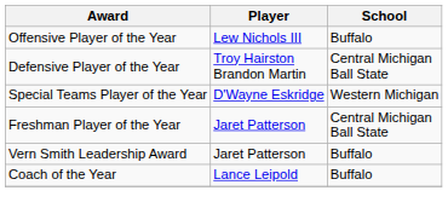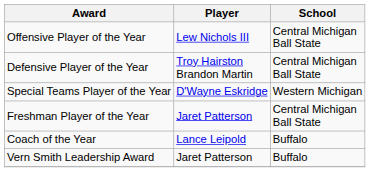Offensive Player of the Year | School: Buffalo -> Central Michigan Ball State
rows swapped: Vern Smith Leadership Award <-> Coach of the Year
